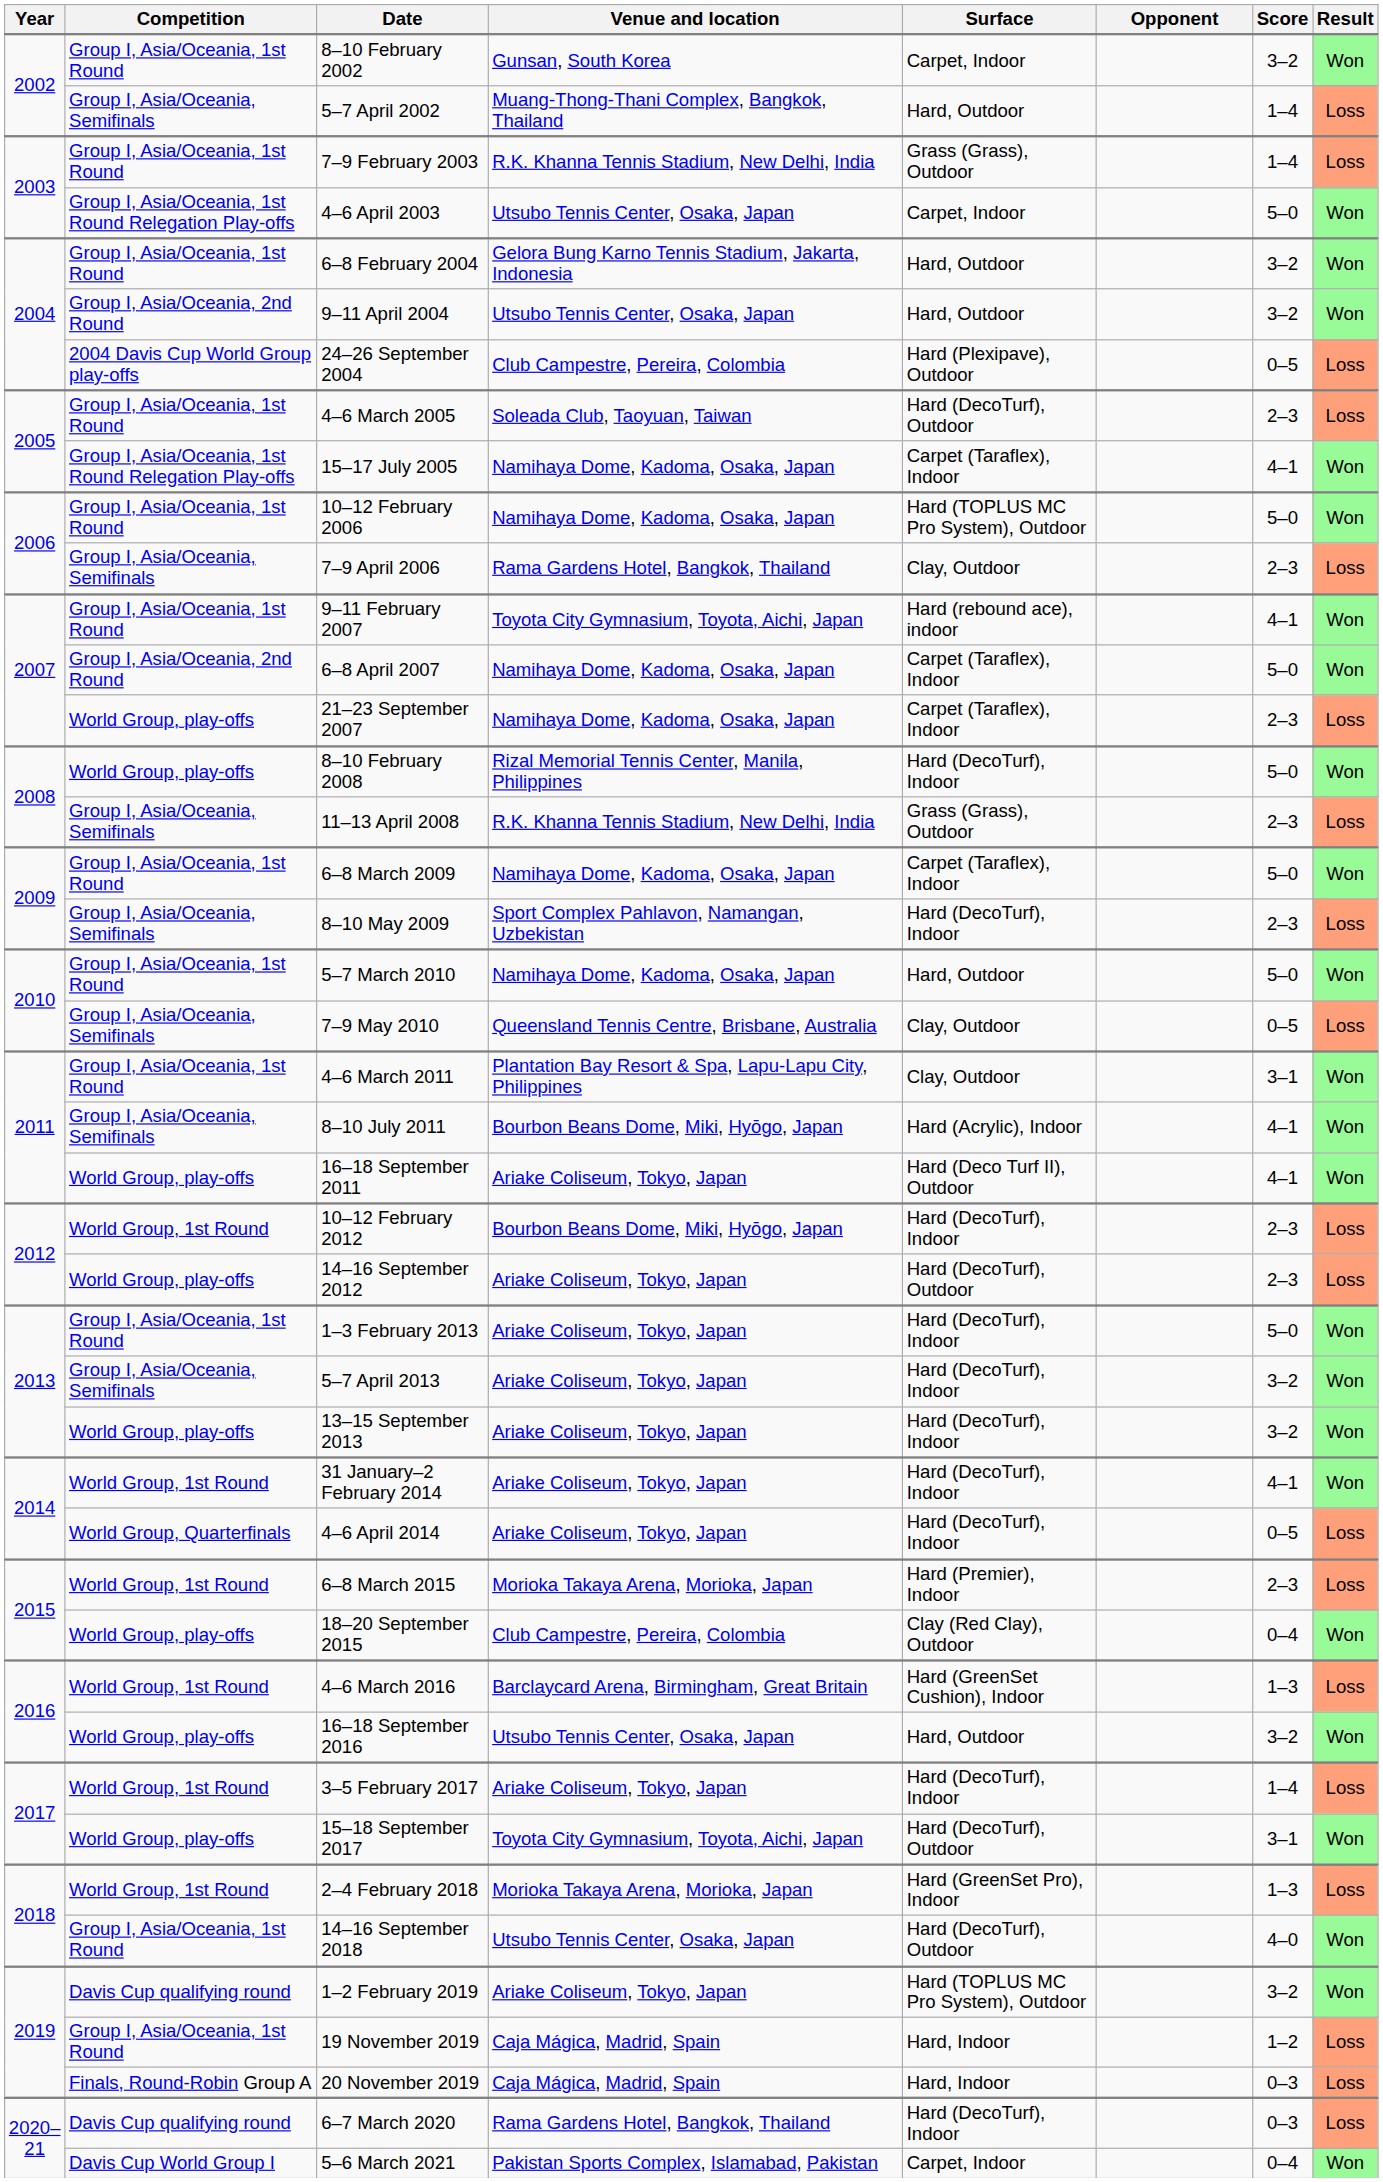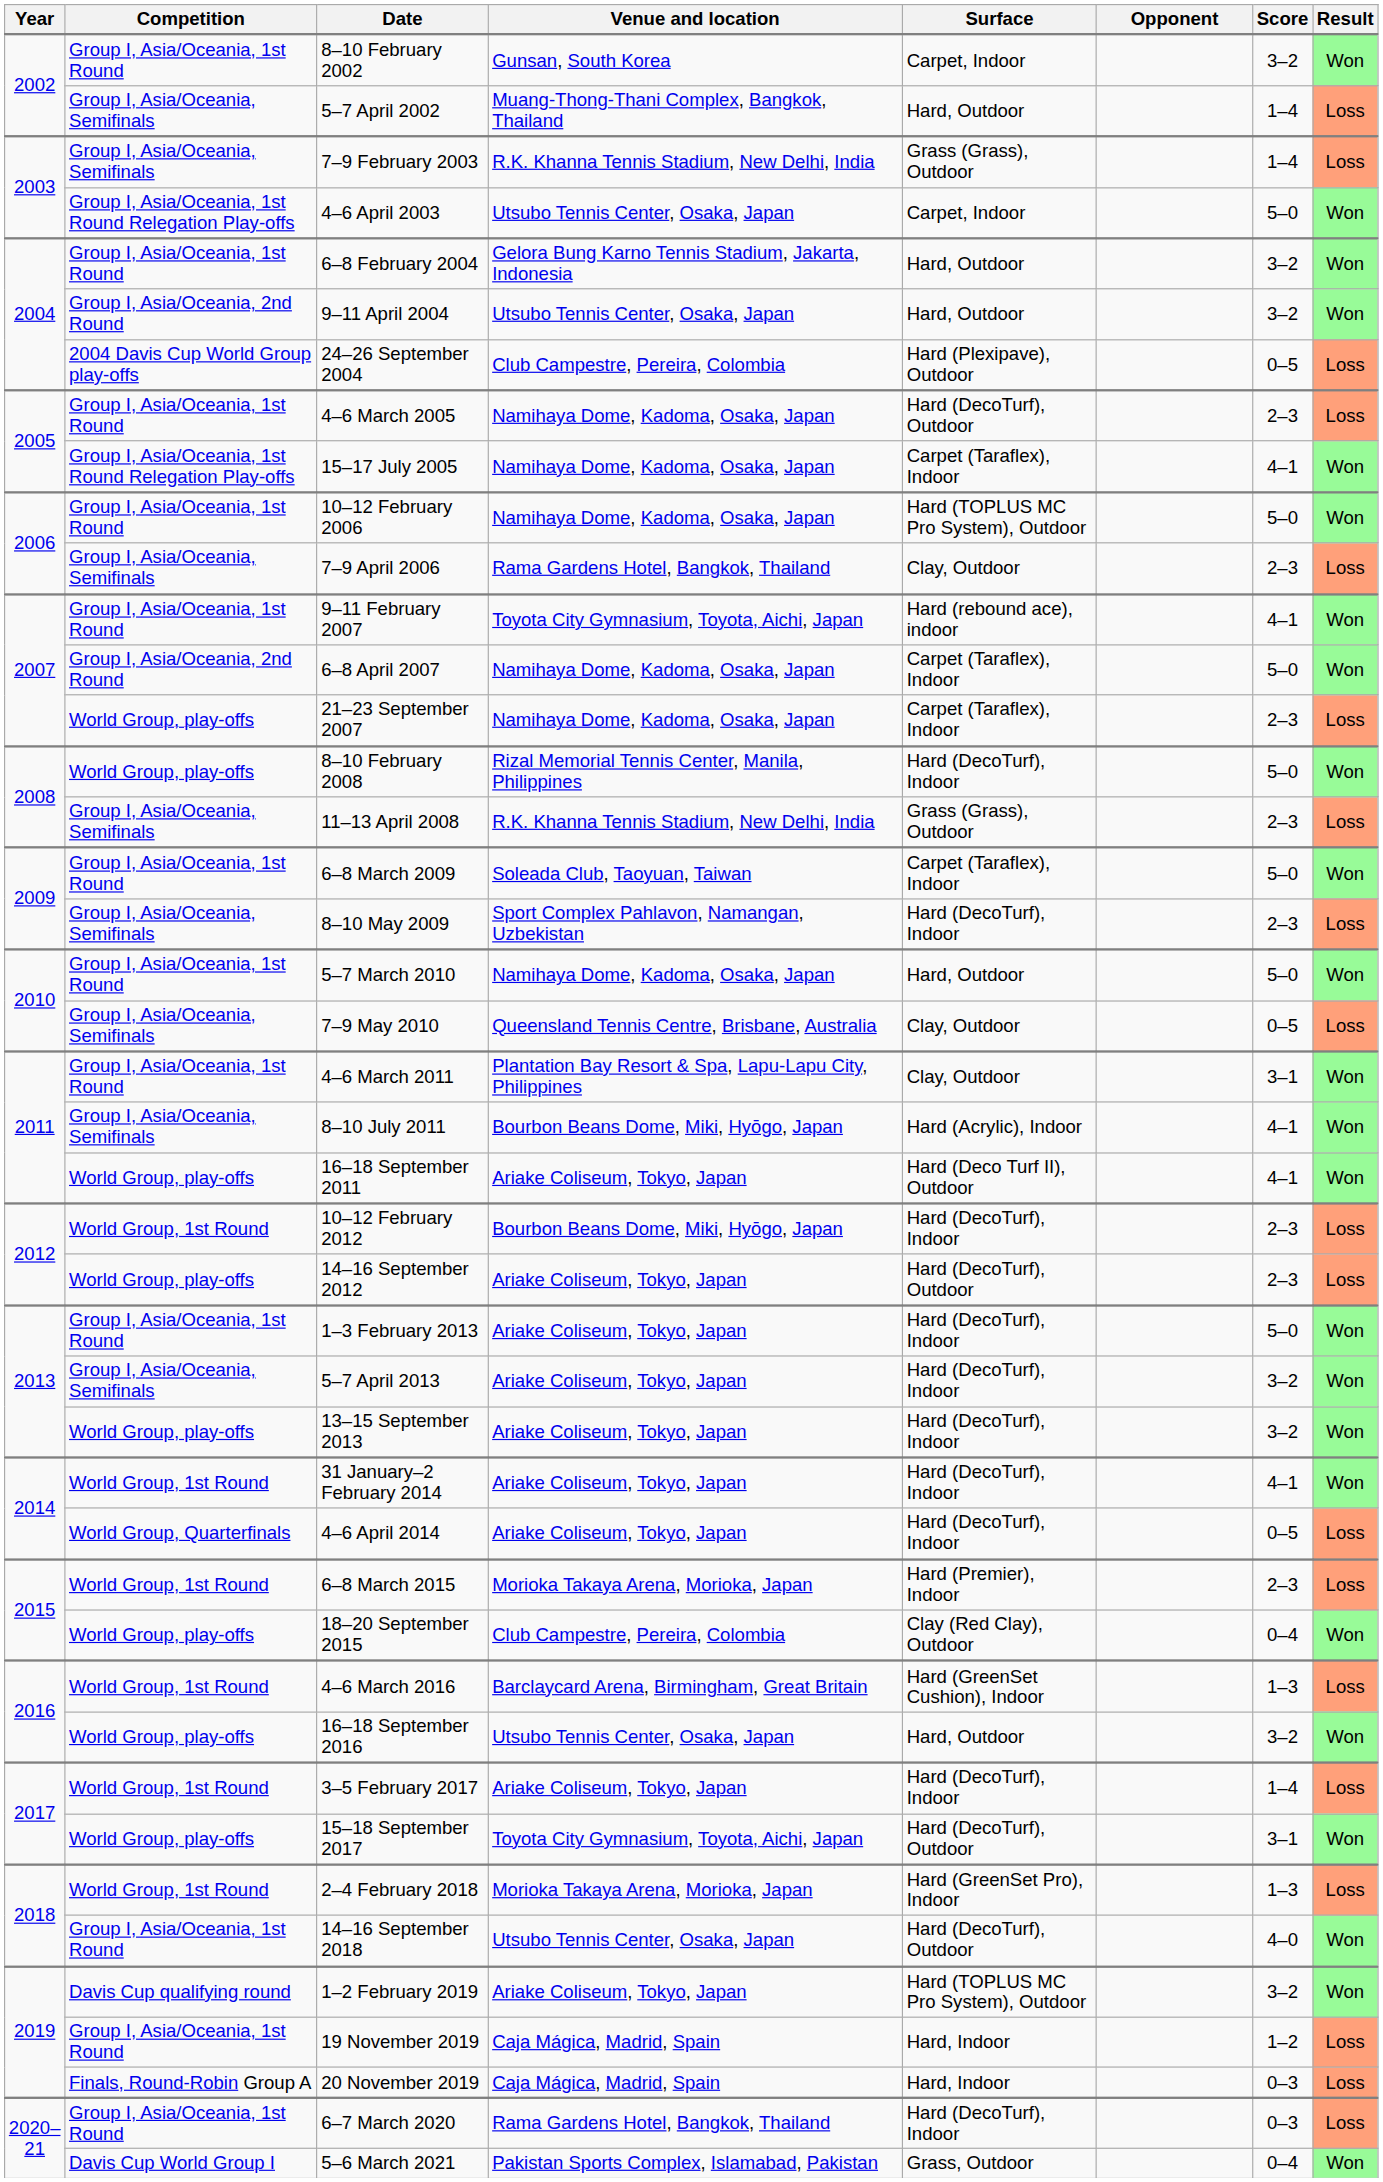7–9 February 2003 | Competition: Group I, Asia/Oceania, 1st Round -> Group I, Asia/Oceania, Semifinals
4–6 March 2005 | Venue and location: Soleada Club, Taoyuan, Taiwan -> Namihaya Dome, Kadoma, Osaka, Japan
6–8 March 2009 | Venue and location: Namihaya Dome, Kadoma, Osaka, Japan -> Soleada Club, Taoyuan, Taiwan
6–7 March 2020 | Competition: Davis Cup qualifying round -> Group I, Asia/Oceania, 1st Round
5–6 March 2021 | Surface: Carpet, Indoor -> Grass, Outdoor
